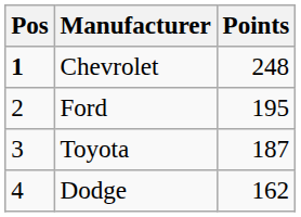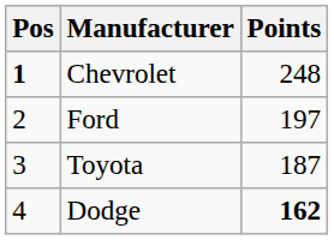Ford | Points: 195 -> 197
Dodge | Points: normal -> bold
